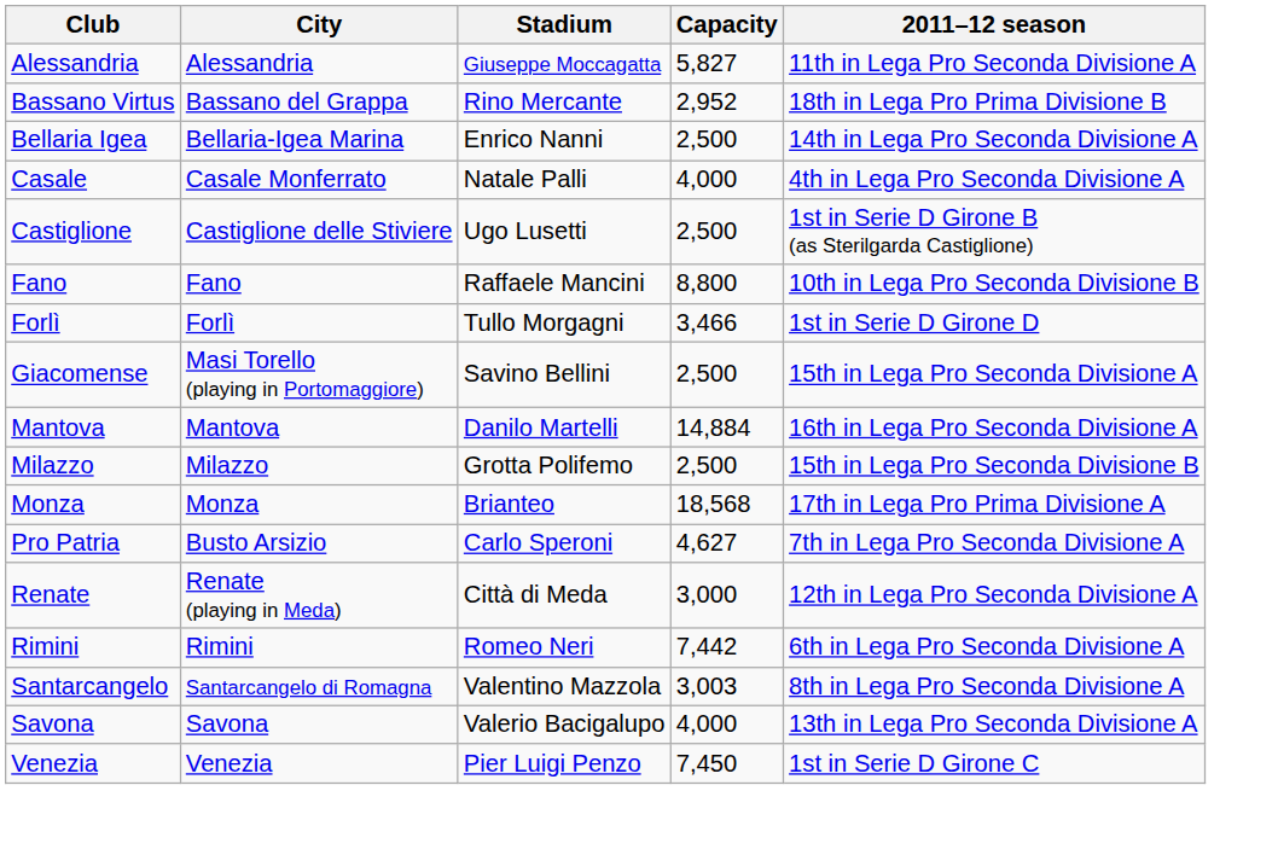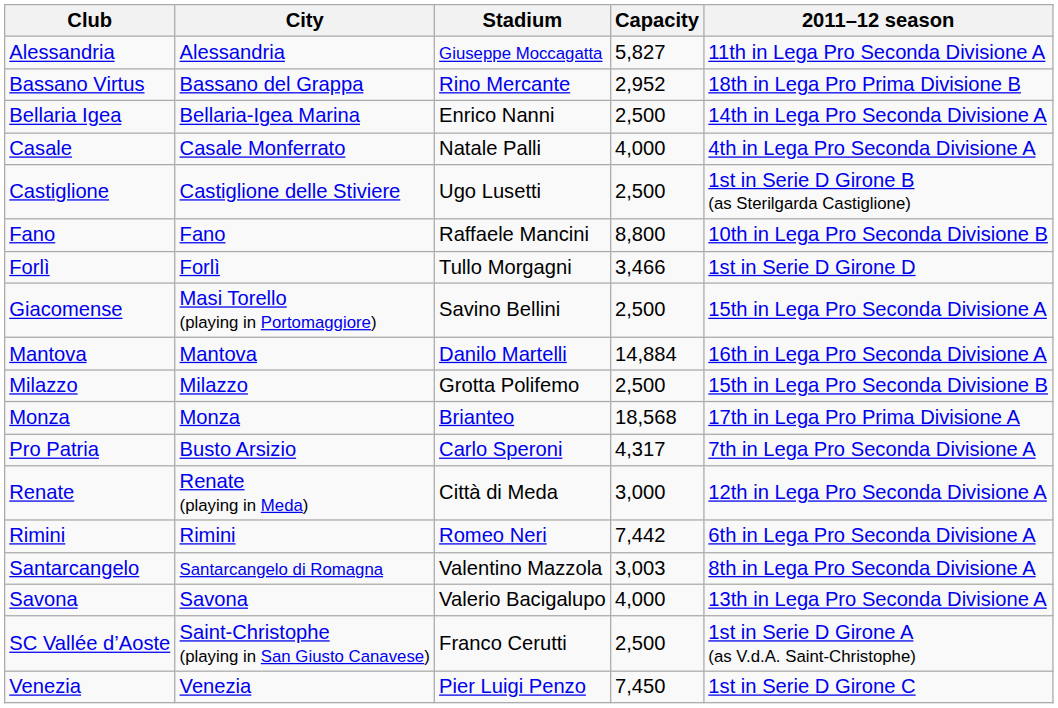Pro Patria | Capacity: 4,627 -> 4,317
+ row: SC Vallée d’Aoste | Saint-Christophe (playing in San Giusto Canavese) | Franco Cerutti | 2,500 | 1st in Serie D Girone A (as V.d.A. Saint-Christophe)
